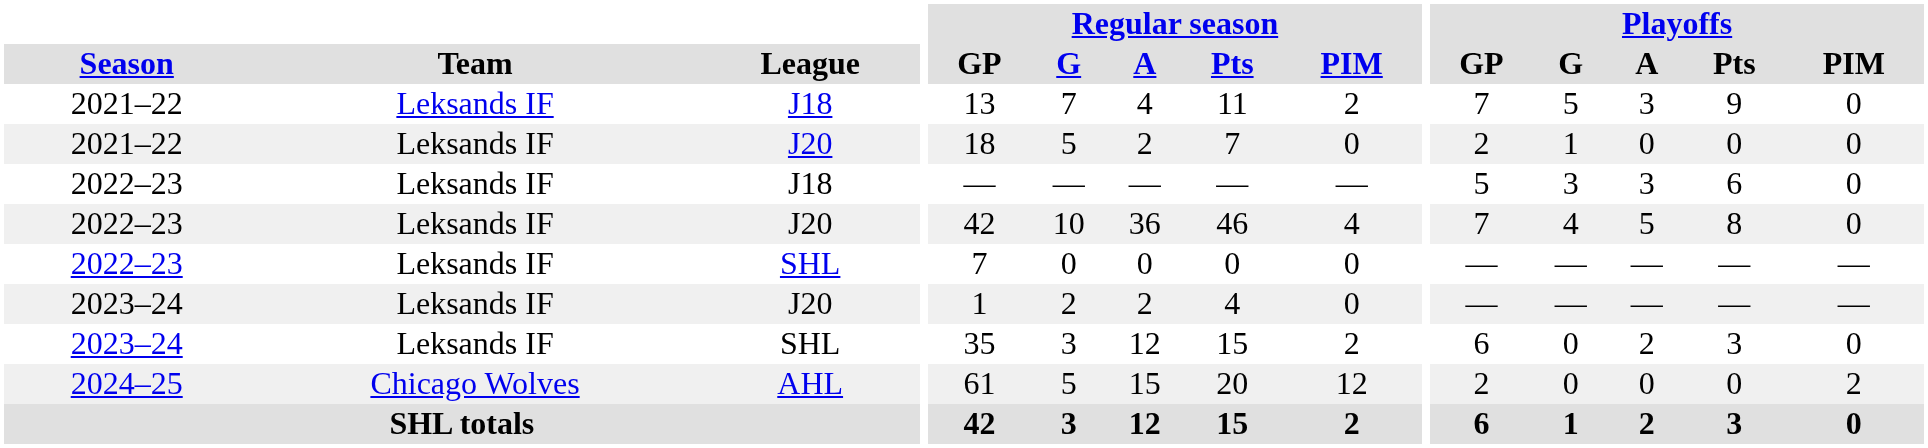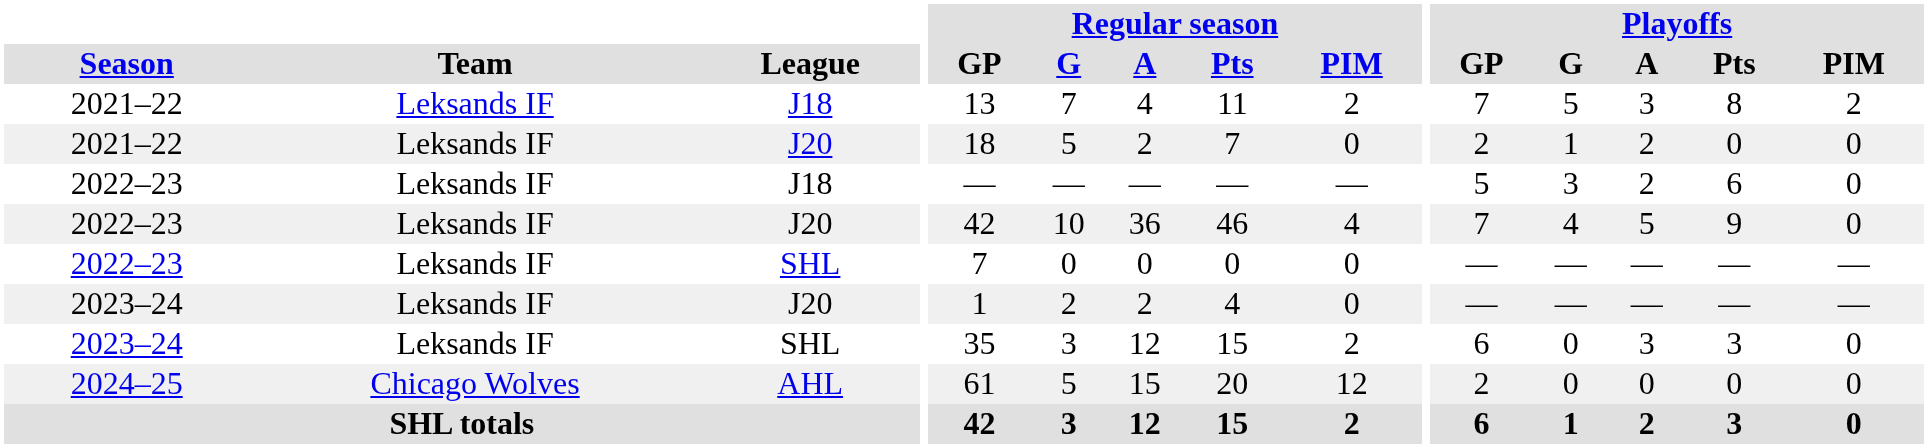2021–22 / J18 | Playoffs / Pts: 9 -> 8
2021–22 / J18 | Playoffs / PIM: 0 -> 2
2021–22 / J20 | Playoffs / A: 0 -> 2
2022–23 / J18 | Playoffs / A: 3 -> 2
2022–23 / J20 | Playoffs / Pts: 8 -> 9
2023–24 / SHL | Playoffs / A: 2 -> 3
2024–25 | Playoffs / PIM: 2 -> 0
